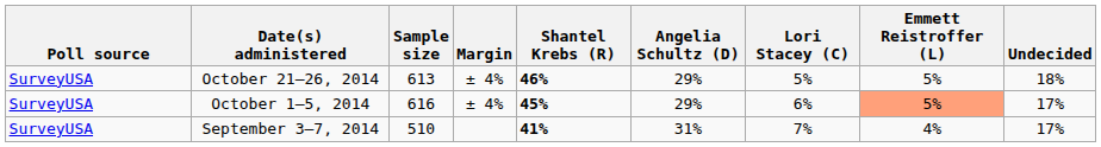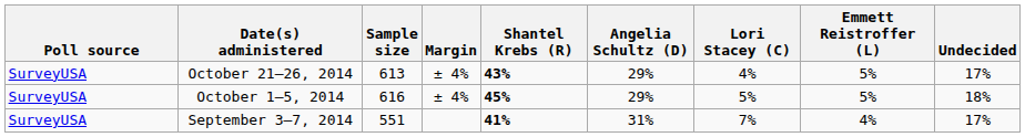October 21–26, 2014 | Shantel Krebs (R): 46% -> 43%
October 21–26, 2014 | Lori Stacey (C): 5% -> 4%
October 21–26, 2014 | Undecided: 18% -> 17%
October 1–5, 2014 | Lori Stacey (C): 6% -> 5%
October 1–5, 2014 | Emmett Reistroffer (L): lightsalmon background -> no background
October 1–5, 2014 | Undecided: 17% -> 18%
September 3–7, 2014 | Sample size: 510 -> 551
